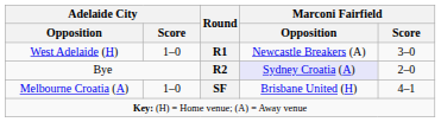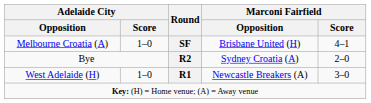rows swapped: West Adelaide (H) <-> Melbourne Croatia (A)
Bye | Marconi Fairfield / Opposition: lavender background -> no background
